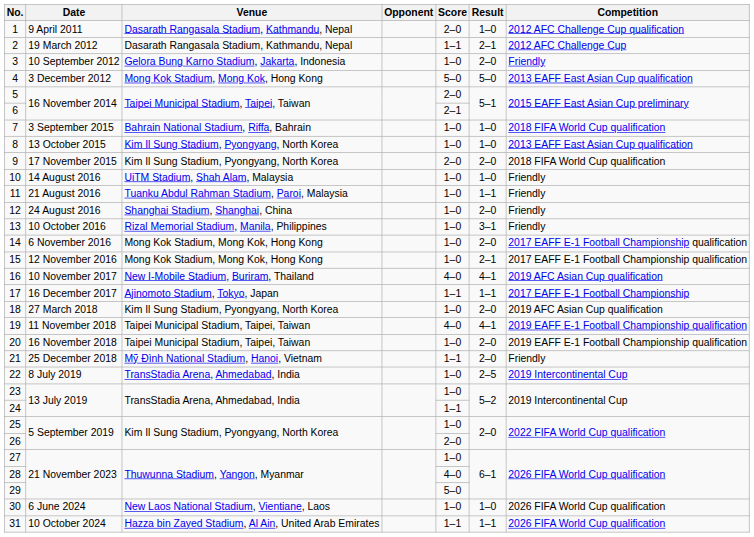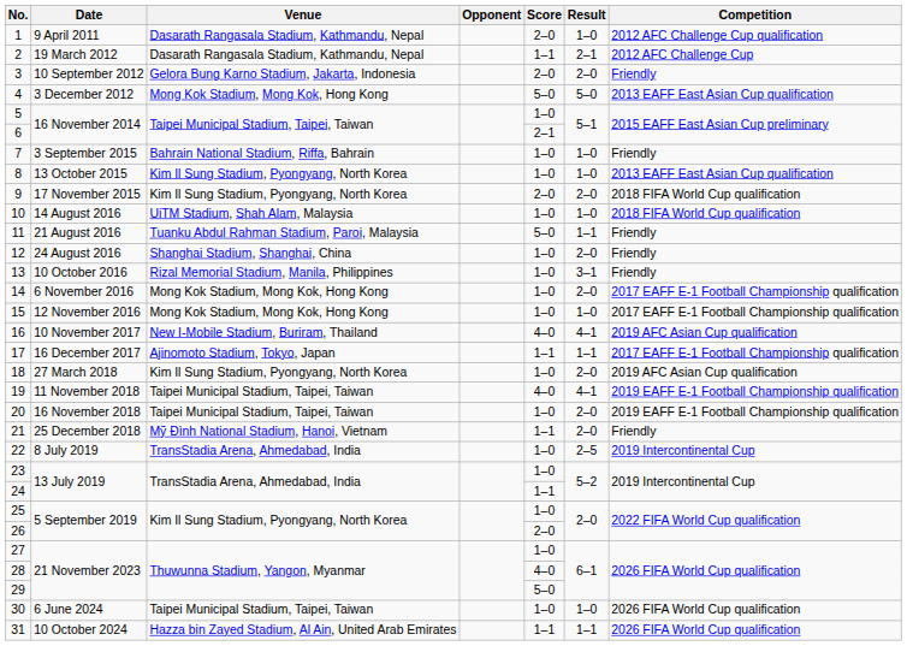3 | Score: 1–0 -> 2–0
5 | Score: 2–0 -> 1–0
7 | Competition: 2018 FIFA World Cup qualification -> Friendly
10 | Competition: Friendly -> 2018 FIFA World Cup qualification
11 | Score: 1–0 -> 5–0
15 | Result: 2–1 -> 1–0
17 | Competition: 2017 EAFF E-1 Football Championship -> 2017 EAFF E-1 Football Championship qualification
30 | Venue: New Laos National Stadium, Vientiane, Laos -> Taipei Municipal Stadium, Taipei, Taiwan
